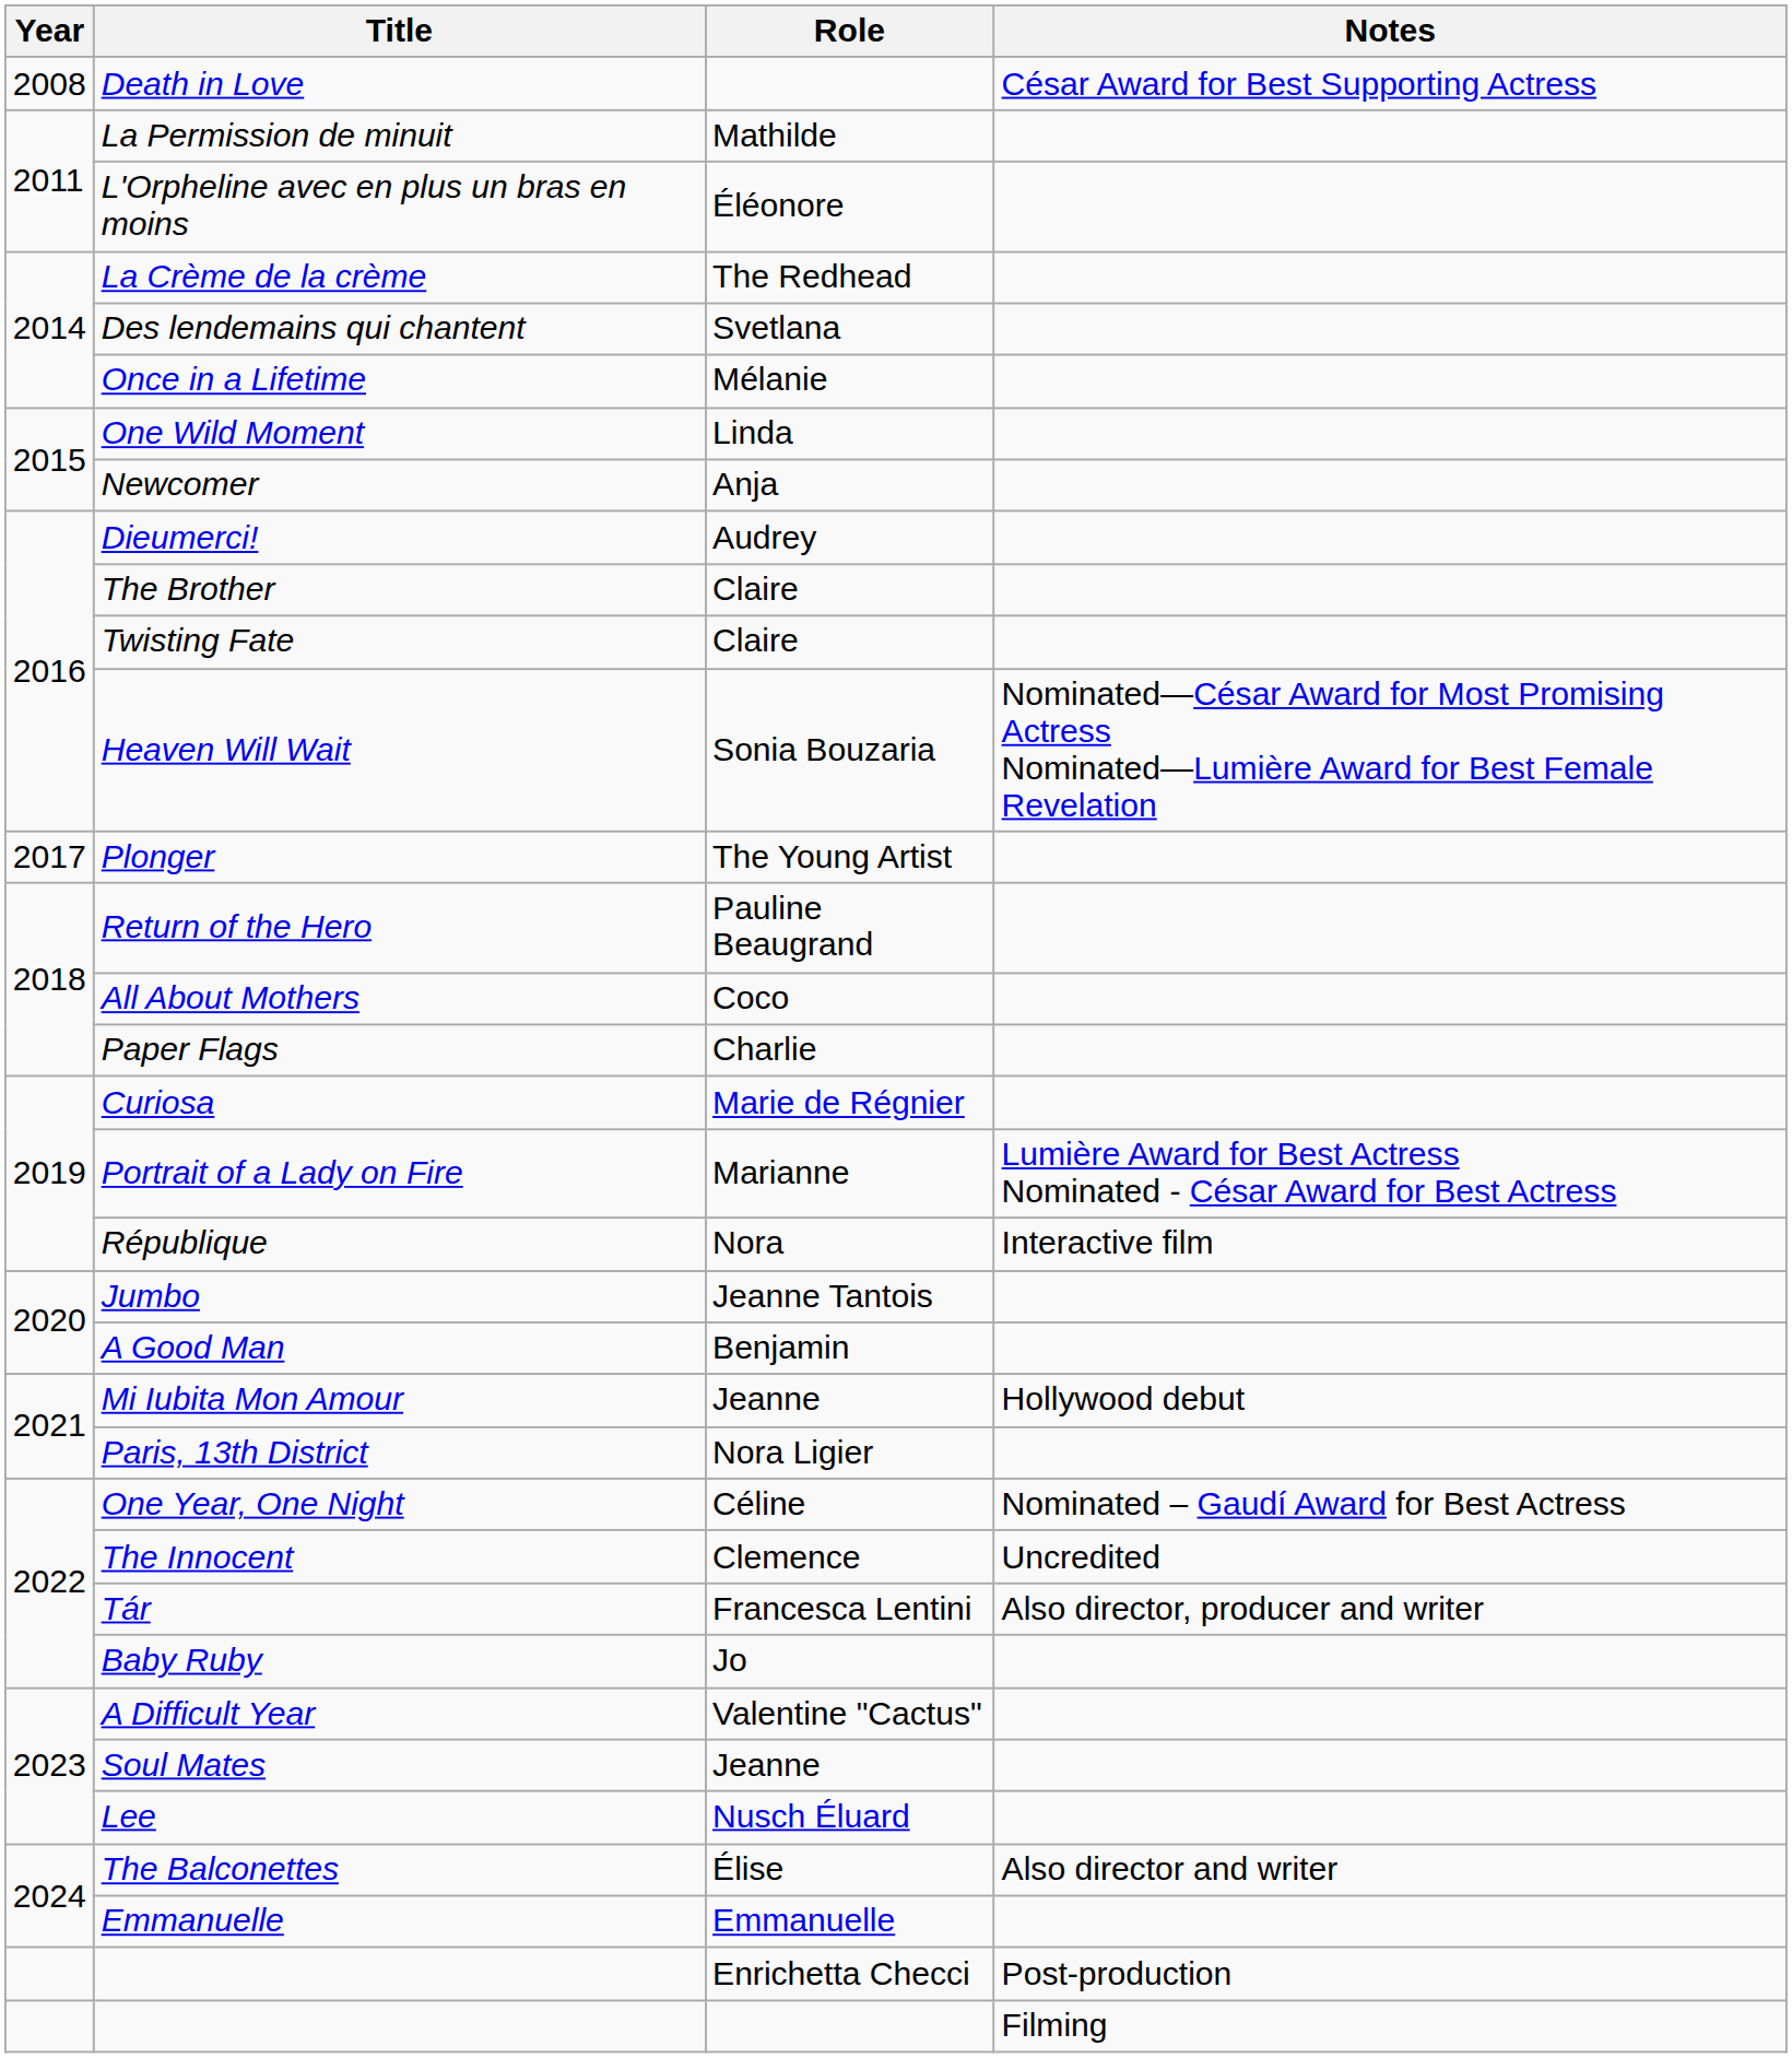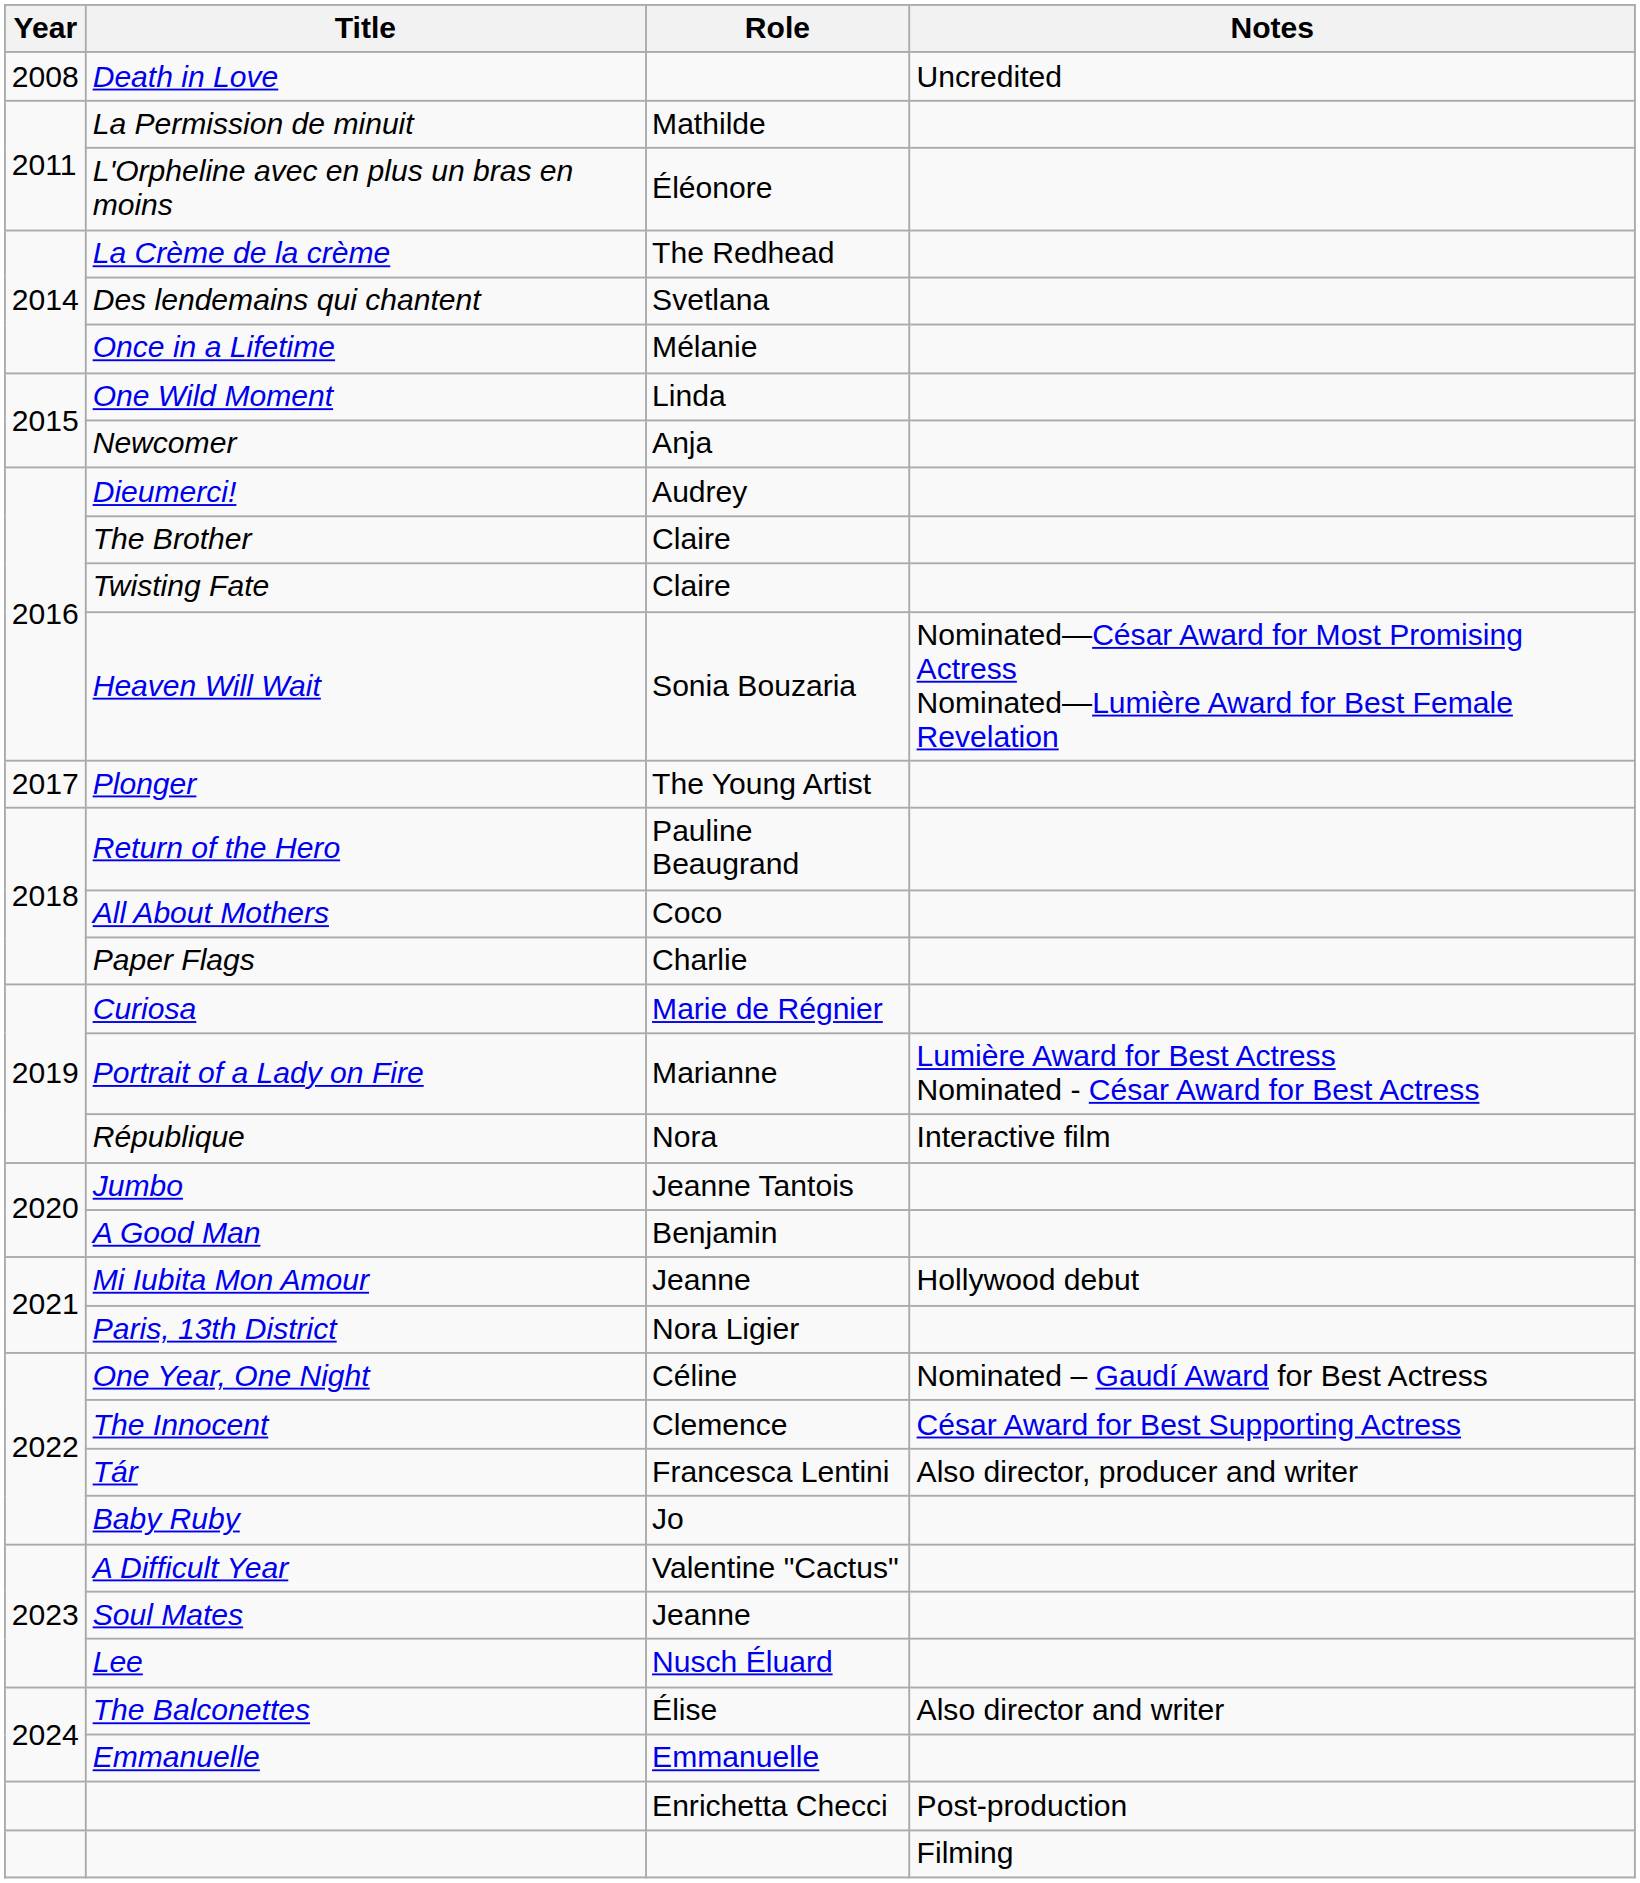Death in Love | Notes: César Award for Best Supporting Actress -> Uncredited
The Innocent | Notes: Uncredited -> César Award for Best Supporting Actress
